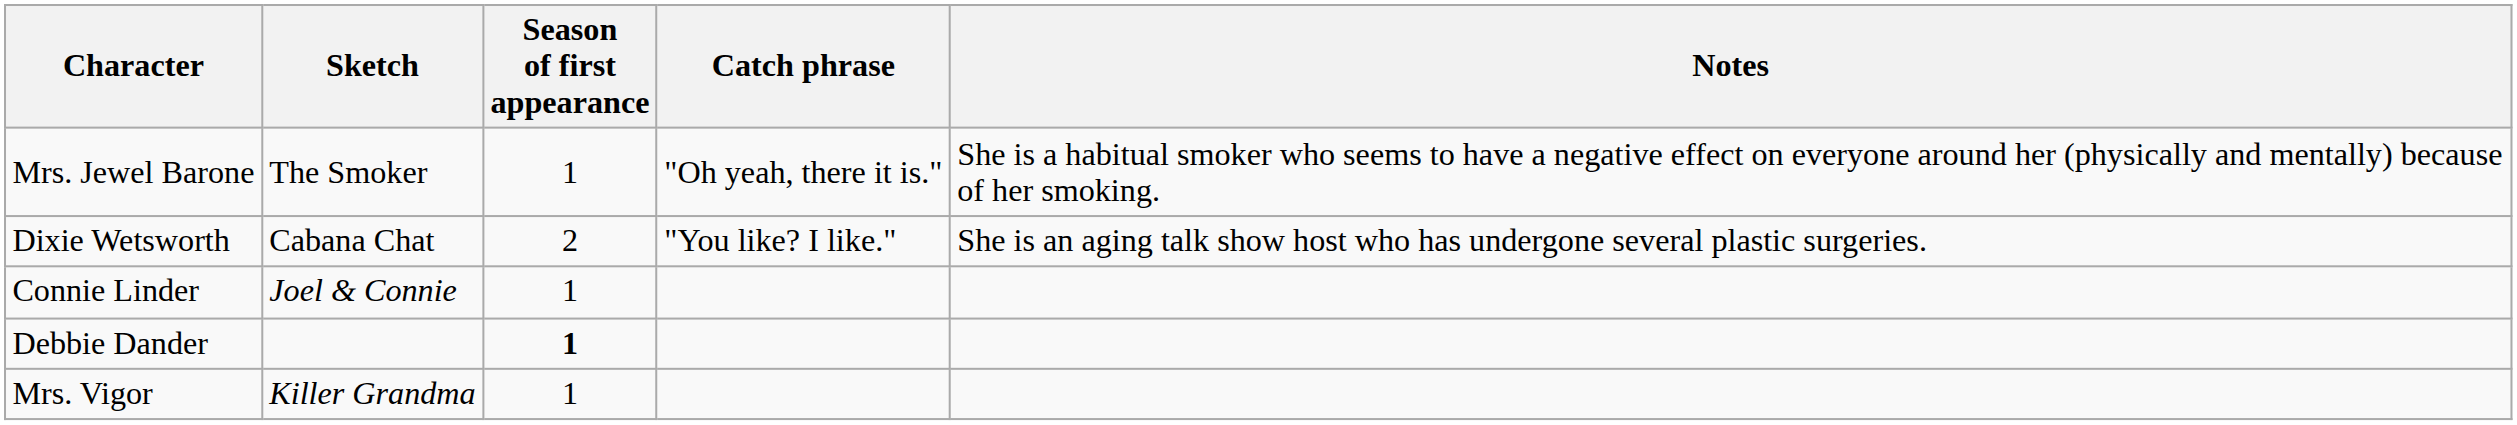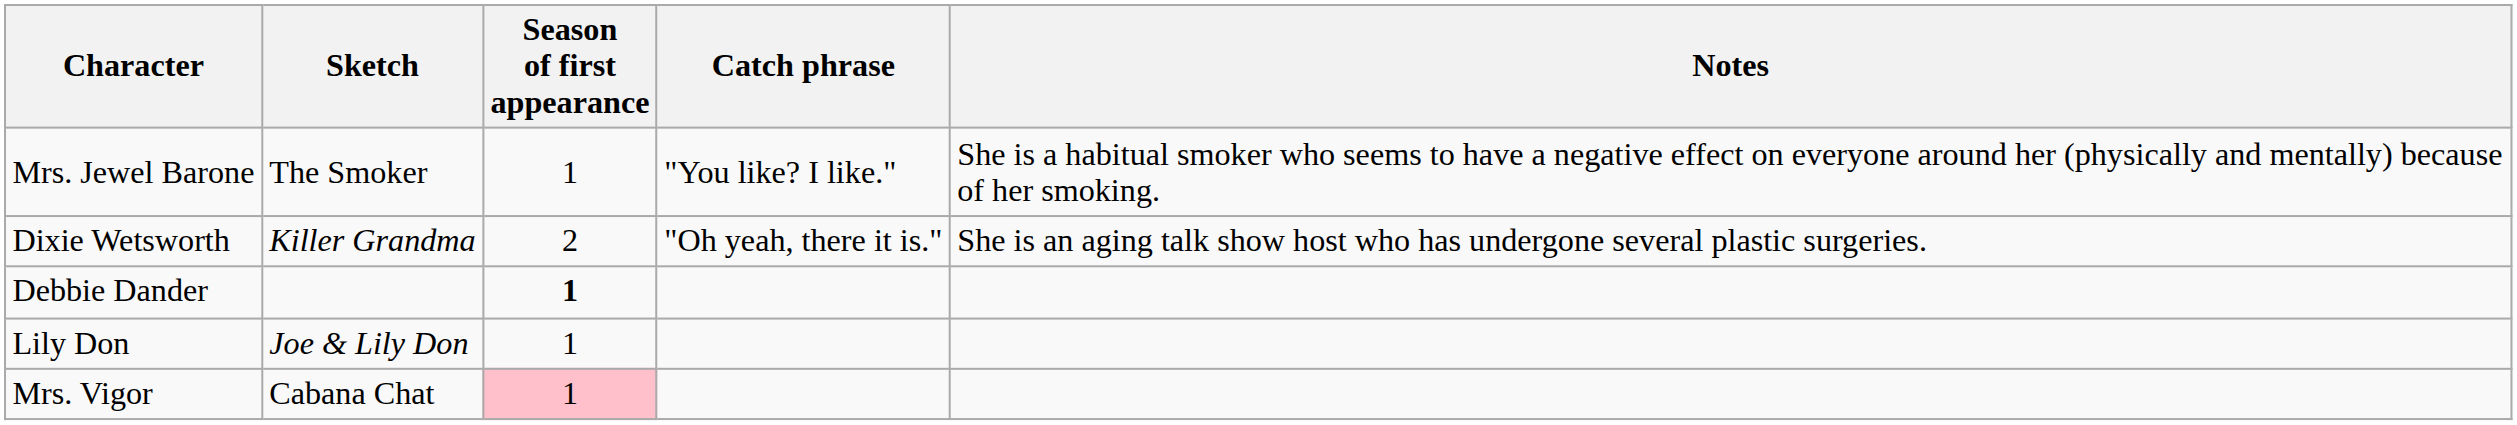Mrs. Jewel Barone | Catch phrase: "Oh yeah, there it is." -> "You like? I like."
Dixie Wetsworth | Sketch: Cabana Chat -> Killer Grandma
Dixie Wetsworth | Catch phrase: "You like? I like." -> "Oh yeah, there it is."
- row: Connie Linder | Joel & Connie | 1
+ row: Lily Don | Joe & Lily Don | 1
Mrs. Vigor | Sketch: Killer Grandma -> Cabana Chat
Mrs. Vigor | Season of first appearance: no background -> pink background
